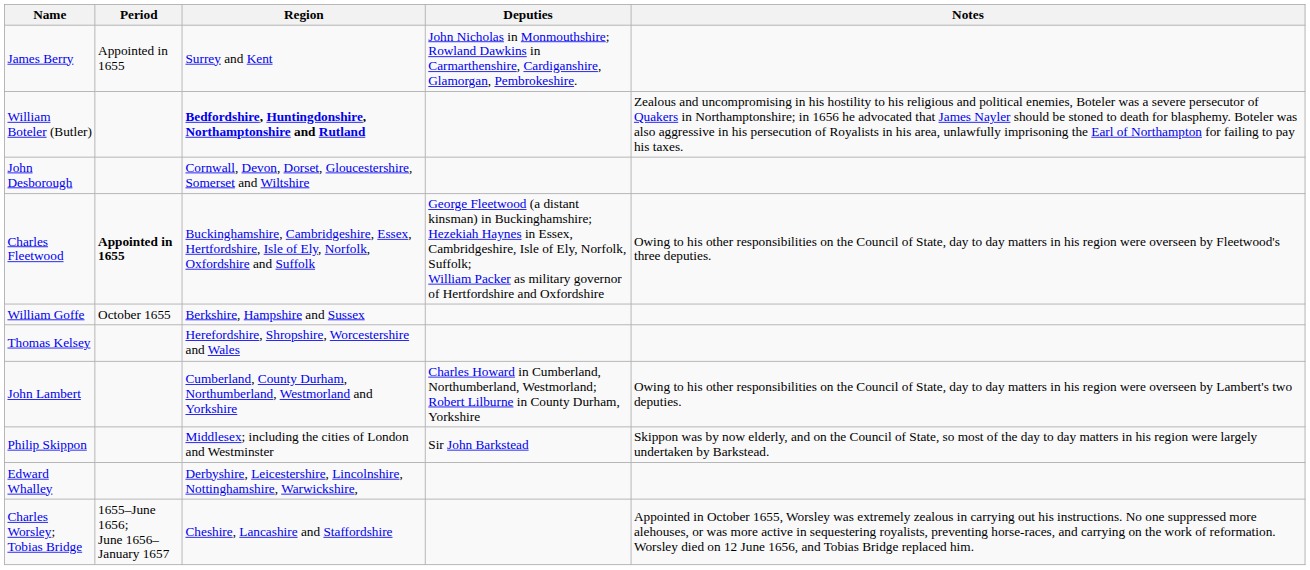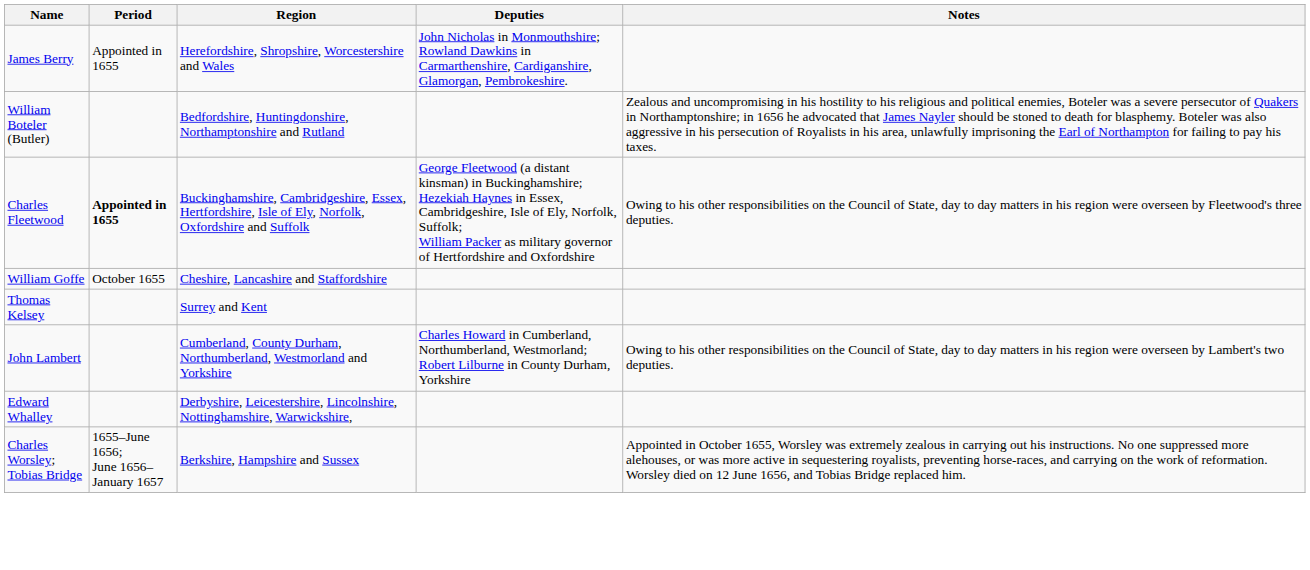James Berry | Region: Surrey and Kent -> Herefordshire, Shropshire, Worcestershire and Wales
William Boteler (Butler) | Region: bold -> normal
- row: John Desborough | Cornwall, Devon, Dorset, Gloucestershire, Somerset and Wiltshire
William Goffe | Region: Berkshire, Hampshire and Sussex -> Cheshire, Lancashire and Staffordshire
Thomas Kelsey | Region: Herefordshire, Shropshire, Worcestershire and Wales -> Surrey and Kent
- row: Philip Skippon | Middlesex; including the cities of London and Westminster | Sir John Barkstead | Skippon was by now elderly, and on the Council of State, so most of the day to day matters in his region were largely undertaken by Barkstead.
Charles Worsley; Tobias Bridge | Region: Cheshire, Lancashire and Staffordshire -> Berkshire, Hampshire and Sussex
